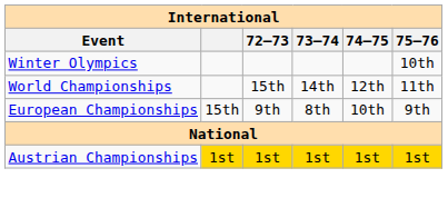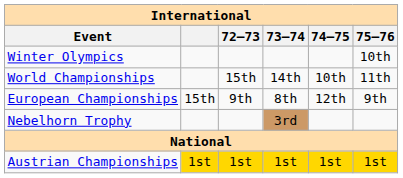World Championships | 74–75: 12th -> 10th
European Championships | 74–75: 10th -> 12th
+ row: Nebelhorn Trophy | 3rd
